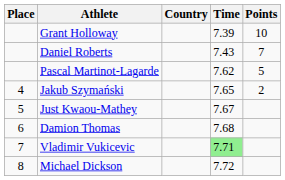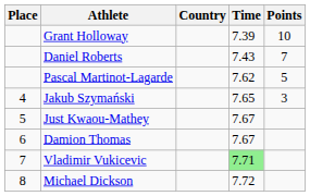Jakub Szymański | Points: 2 -> 3
Damion Thomas | Time: 7.68 -> 7.67
